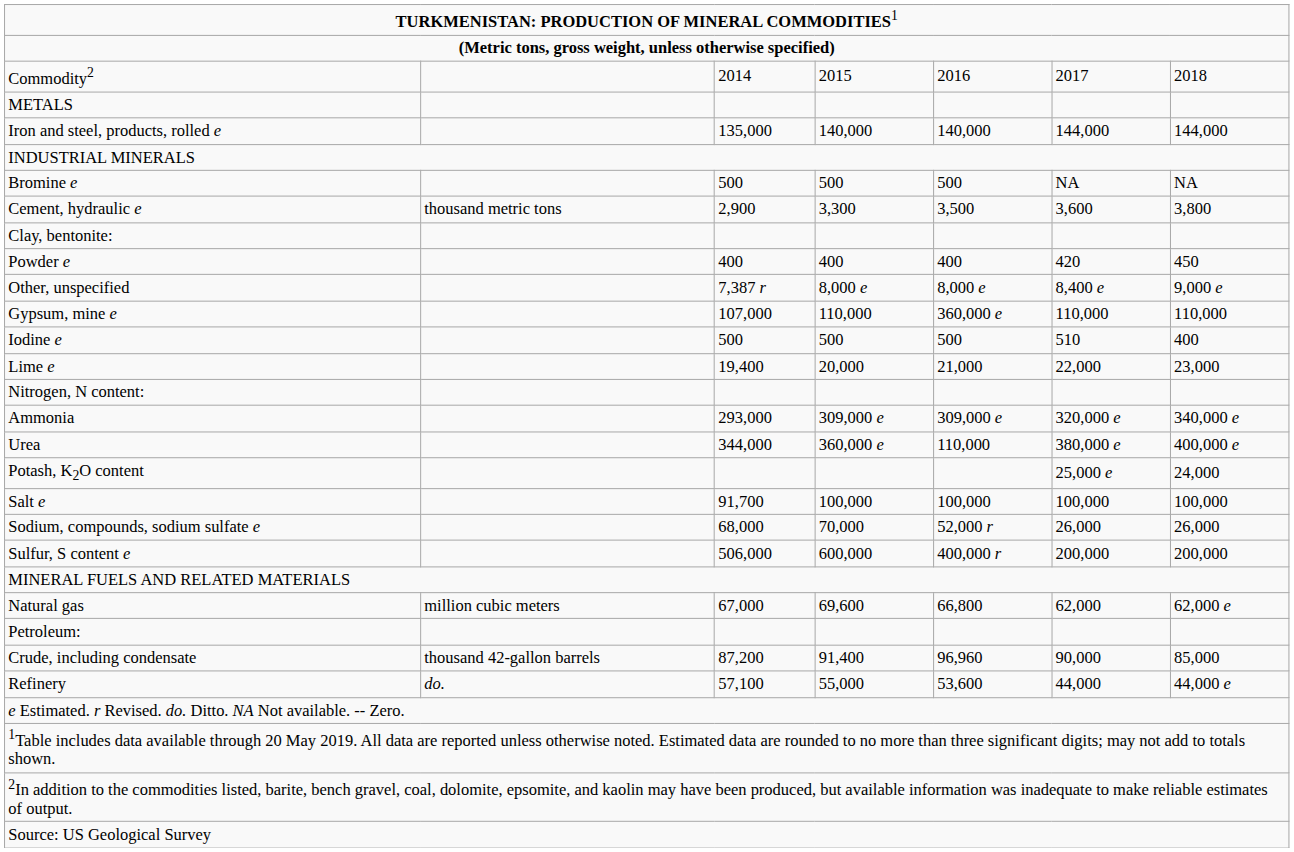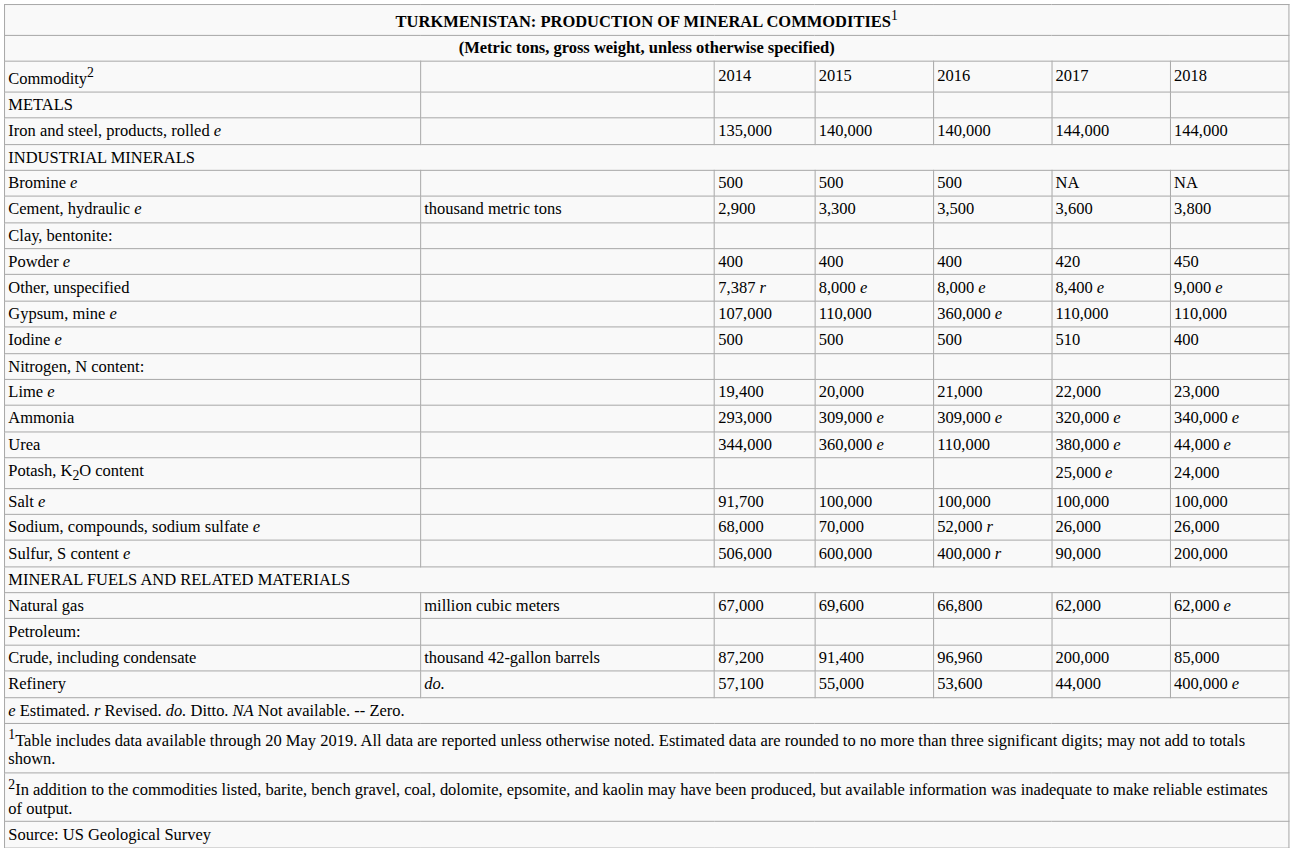rows swapped: Lime e <-> Nitrogen, N content:
Urea | column 7: 400,000 e -> 44,000 e
Sulfur, S content e | column 6: 200,000 -> 90,000
Crude, including condensate | column 6: 90,000 -> 200,000
Refinery | column 7: 44,000 e -> 400,000 e
